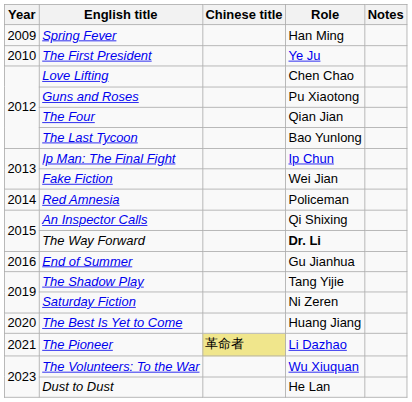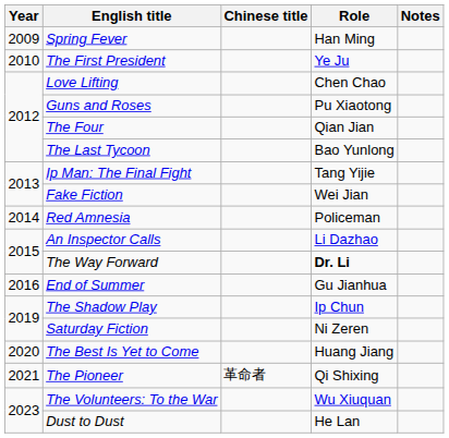Ip Man: The Final Fight | Role: Ip Chun -> Tang Yijie
An Inspector Calls | Role: Qi Shixing -> Li Dazhao
The Shadow Play | Role: Tang Yijie -> Ip Chun
The Pioneer | Chinese title: khaki background -> no background
The Pioneer | Role: Li Dazhao -> Qi Shixing
